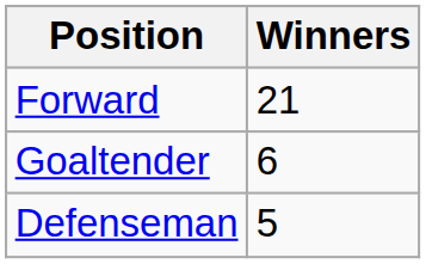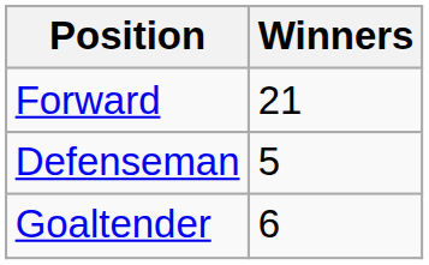rows swapped: Defenseman <-> Goaltender
